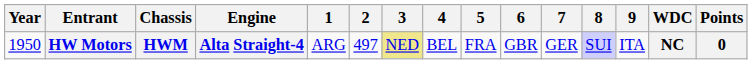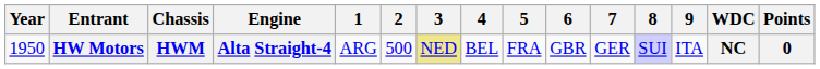HW Motors | 2: 497 -> 500
